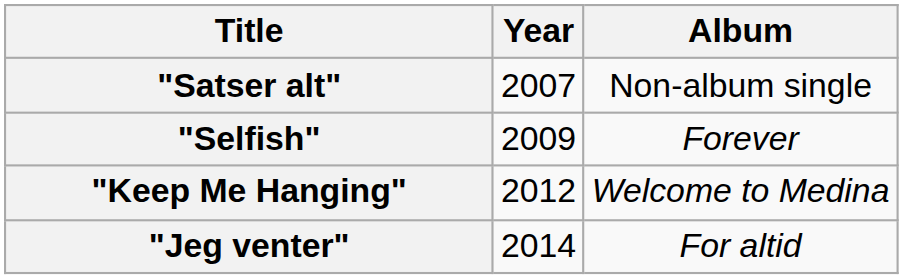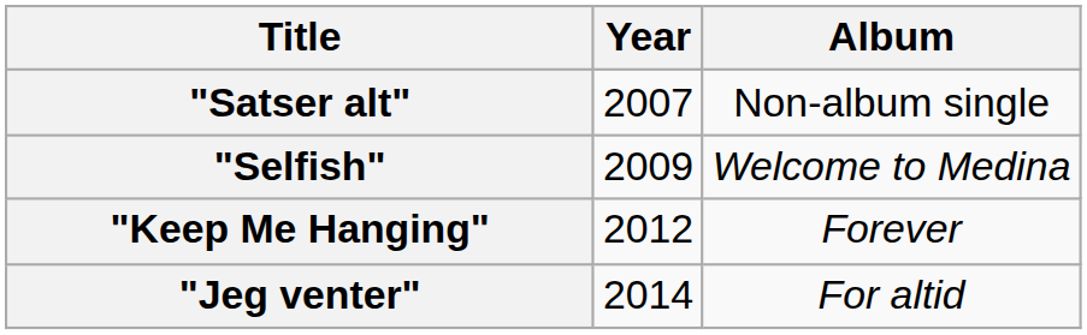"Selfish" | Album: Forever -> Welcome to Medina
"Keep Me Hanging" | Album: Welcome to Medina -> Forever
